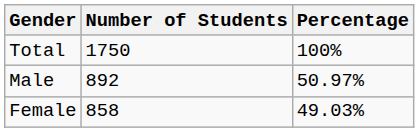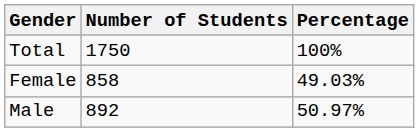rows swapped: Male <-> Female
